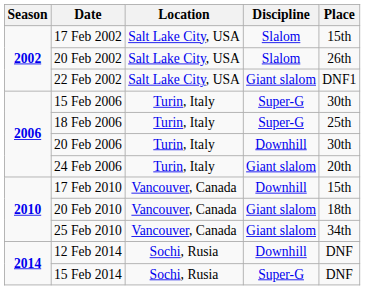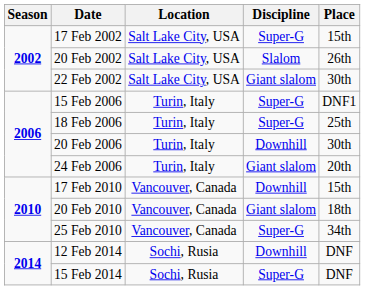17 Feb 2002 | Discipline: Slalom -> Super-G
22 Feb 2002 | Place: DNF1 -> 30th
15 Feb 2006 | Place: 30th -> DNF1
25 Feb 2010 | Discipline: Giant slalom -> Super-G
